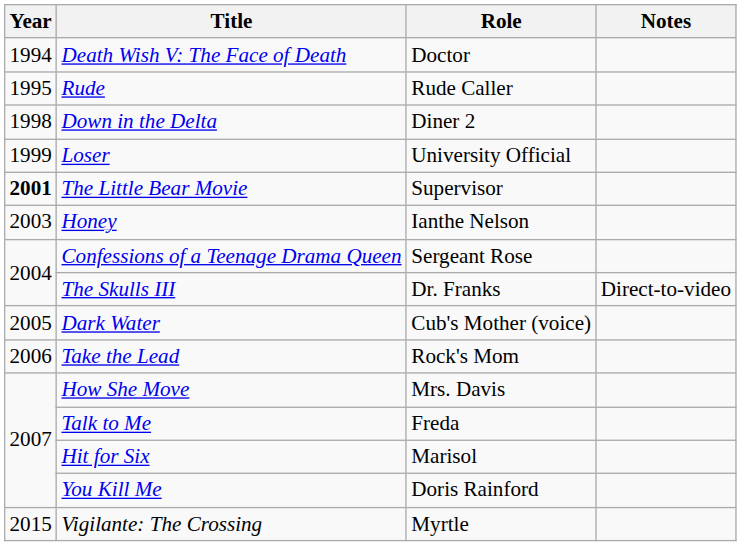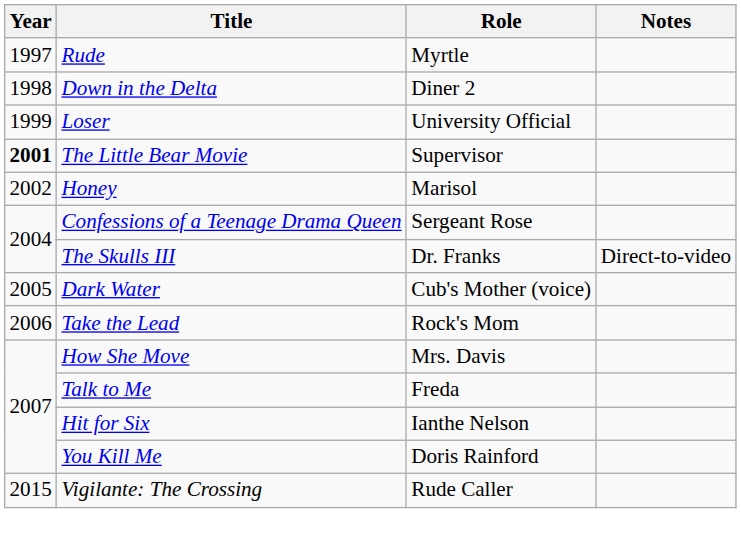- row: 1994 | Death Wish V: The Face of Death | Doctor
Rude | Year: 1995 -> 1997
Rude | Role: Rude Caller -> Myrtle
Honey | Year: 2003 -> 2002
Honey | Role: Ianthe Nelson -> Marisol
Hit for Six | Role: Marisol -> Ianthe Nelson
Vigilante: The Crossing | Role: Myrtle -> Rude Caller
